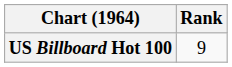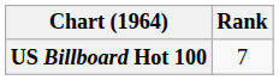US Billboard Hot 100 | Rank: 9 -> 7
